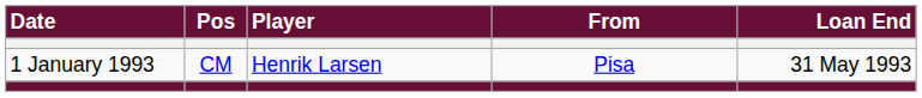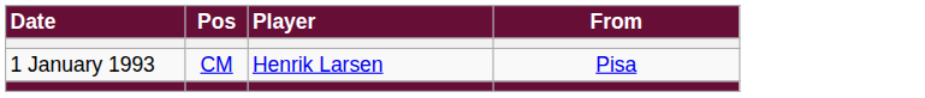- column: Loan End | 31 May 1993
